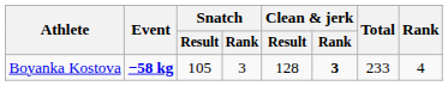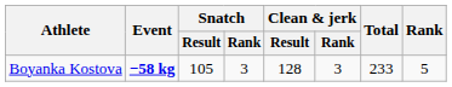Boyanka Kostova | Clean & jerk / Rank: bold -> normal
Boyanka Kostova | Rank: 4 -> 5
